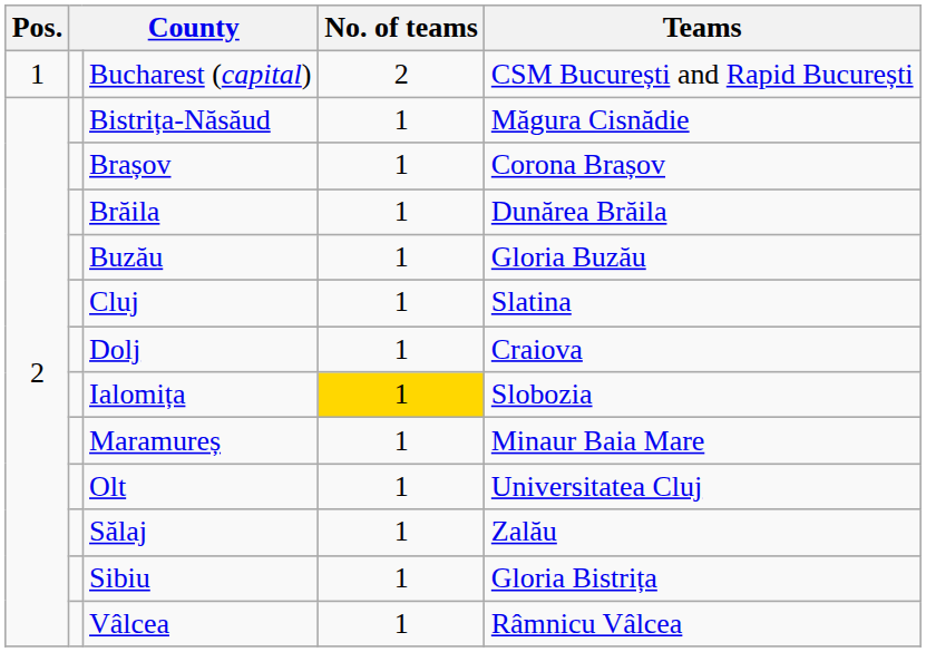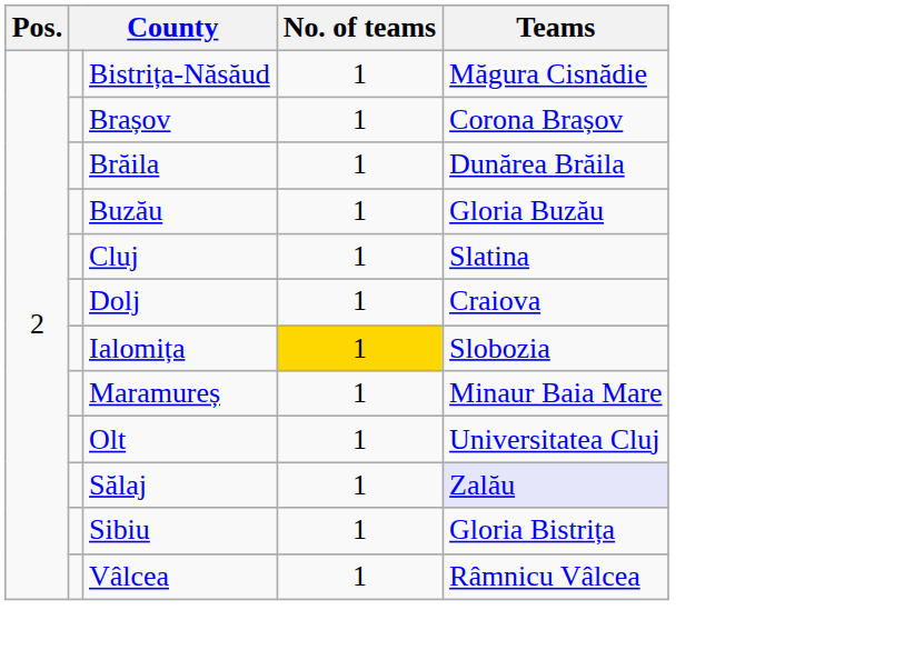- row: 1 | Bucharest (capital) | 2 | CSM București and Rapid București
Sălaj | Teams: no background -> lavender background
